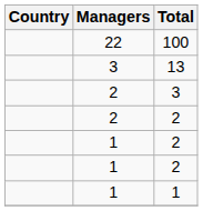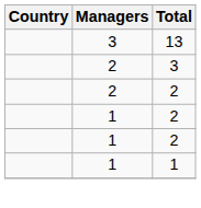- row: 22 | 100
